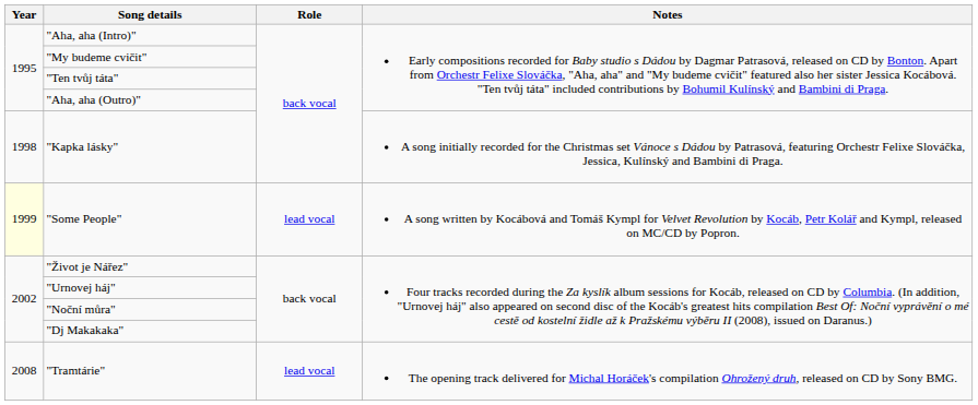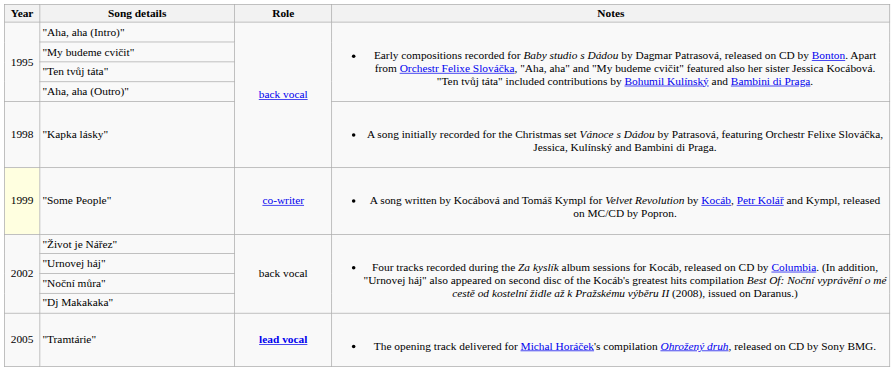"Some People" | Role: lead vocal -> co-writer
"Tramtárie" | Year: 2008 -> 2005
"Tramtárie" | Role: normal -> bold
